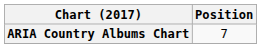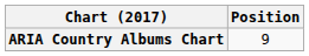ARIA Country Albums Chart | Position: 7 -> 9
